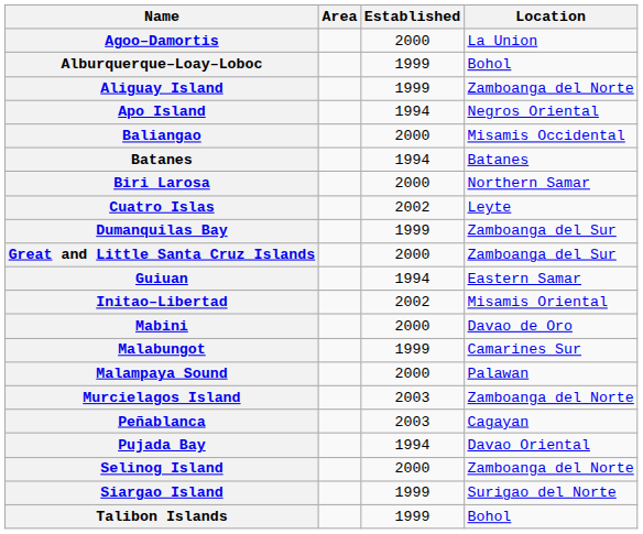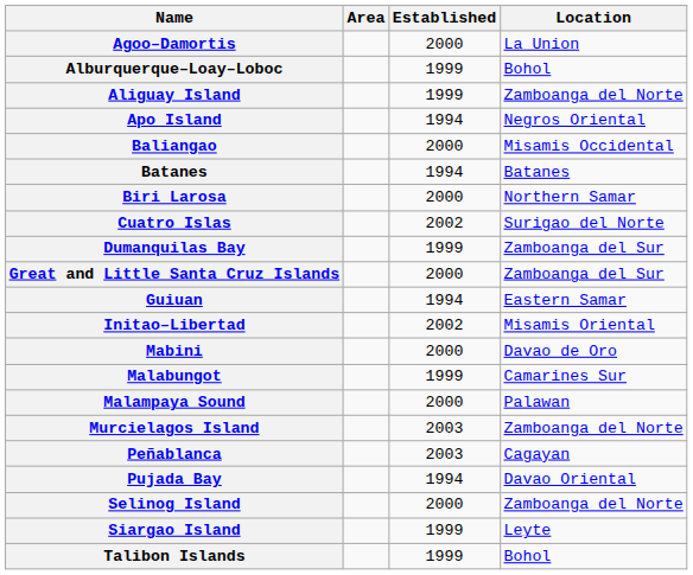Cuatro Islas | Location: Leyte -> Surigao del Norte
Siargao Island | Location: Surigao del Norte -> Leyte
